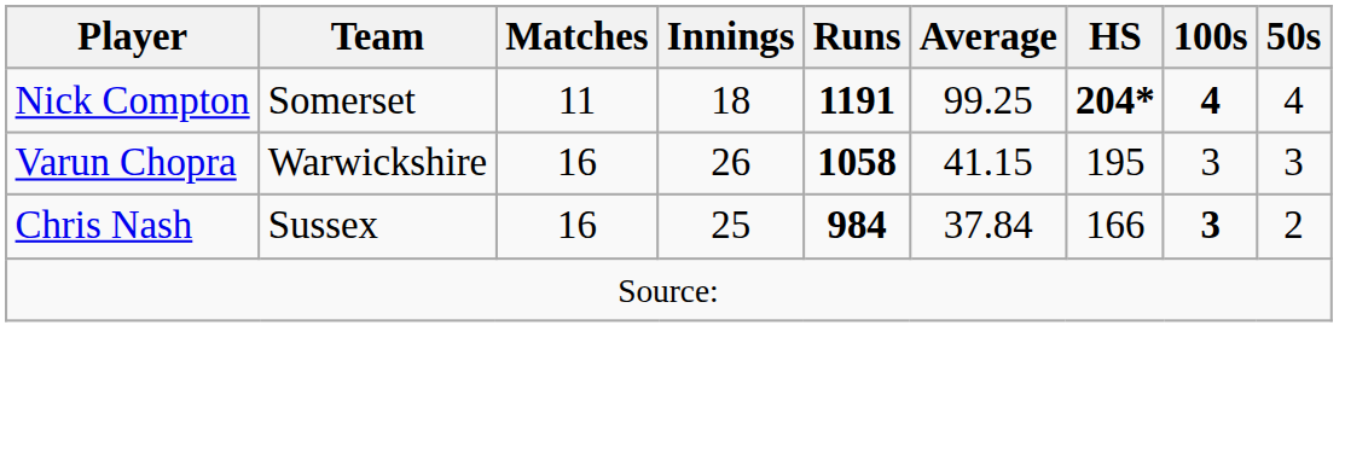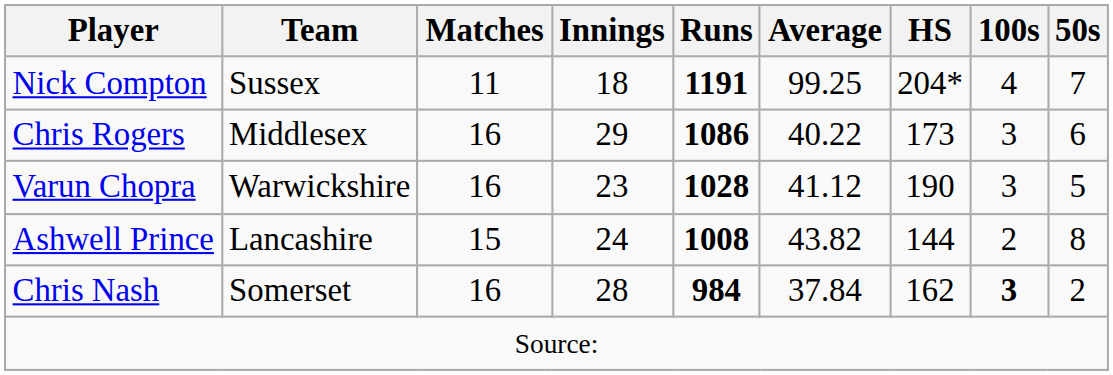Nick Compton | Team: Somerset -> Sussex
Nick Compton | HS: bold -> normal
Nick Compton | 100s: bold -> normal
Nick Compton | 50s: 4 -> 7
+ row: Chris Rogers | Middlesex | 16 | 29 | 1086 | 40.22 | 173 | 3 | 6
Varun Chopra | Innings: 26 -> 23
Varun Chopra | Runs: 1058 -> 1028
Varun Chopra | Average: 41.15 -> 41.12
Varun Chopra | HS: 195 -> 190
Varun Chopra | 50s: 3 -> 5
+ row: Ashwell Prince | Lancashire | 15 | 24 | 1008 | 43.82 | 144 | 2 | 8
Chris Nash | Team: Sussex -> Somerset
Chris Nash | Innings: 25 -> 28
Chris Nash | HS: 166 -> 162
